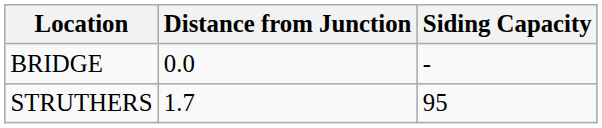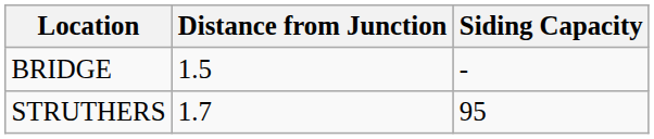BRIDGE | Distance from Junction: 0.0 -> 1.5
